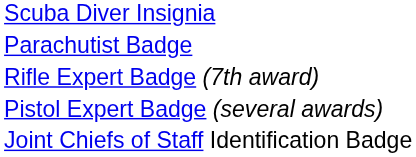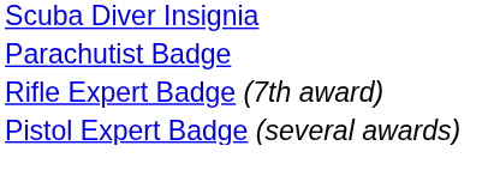- row: Joint Chiefs of Staff Identification Badge
